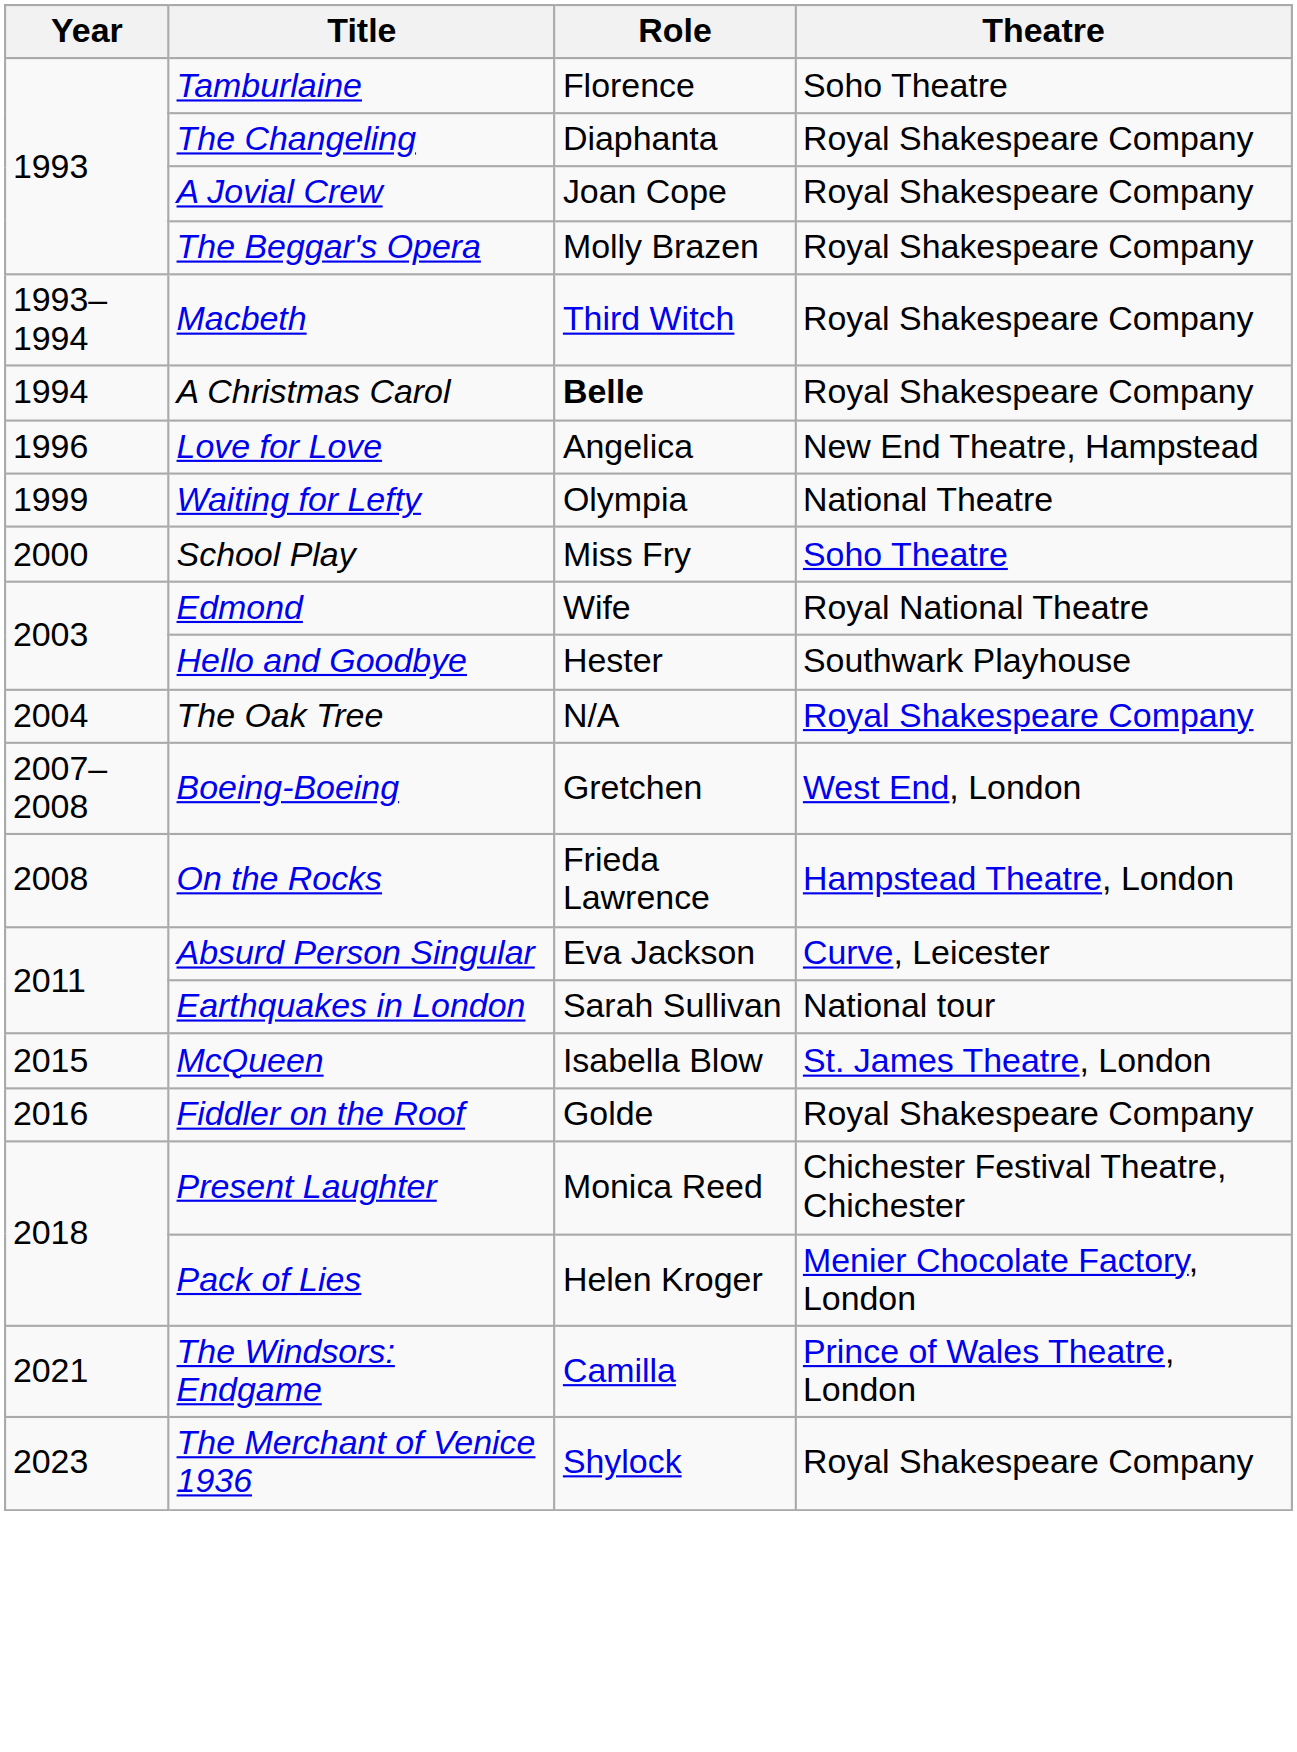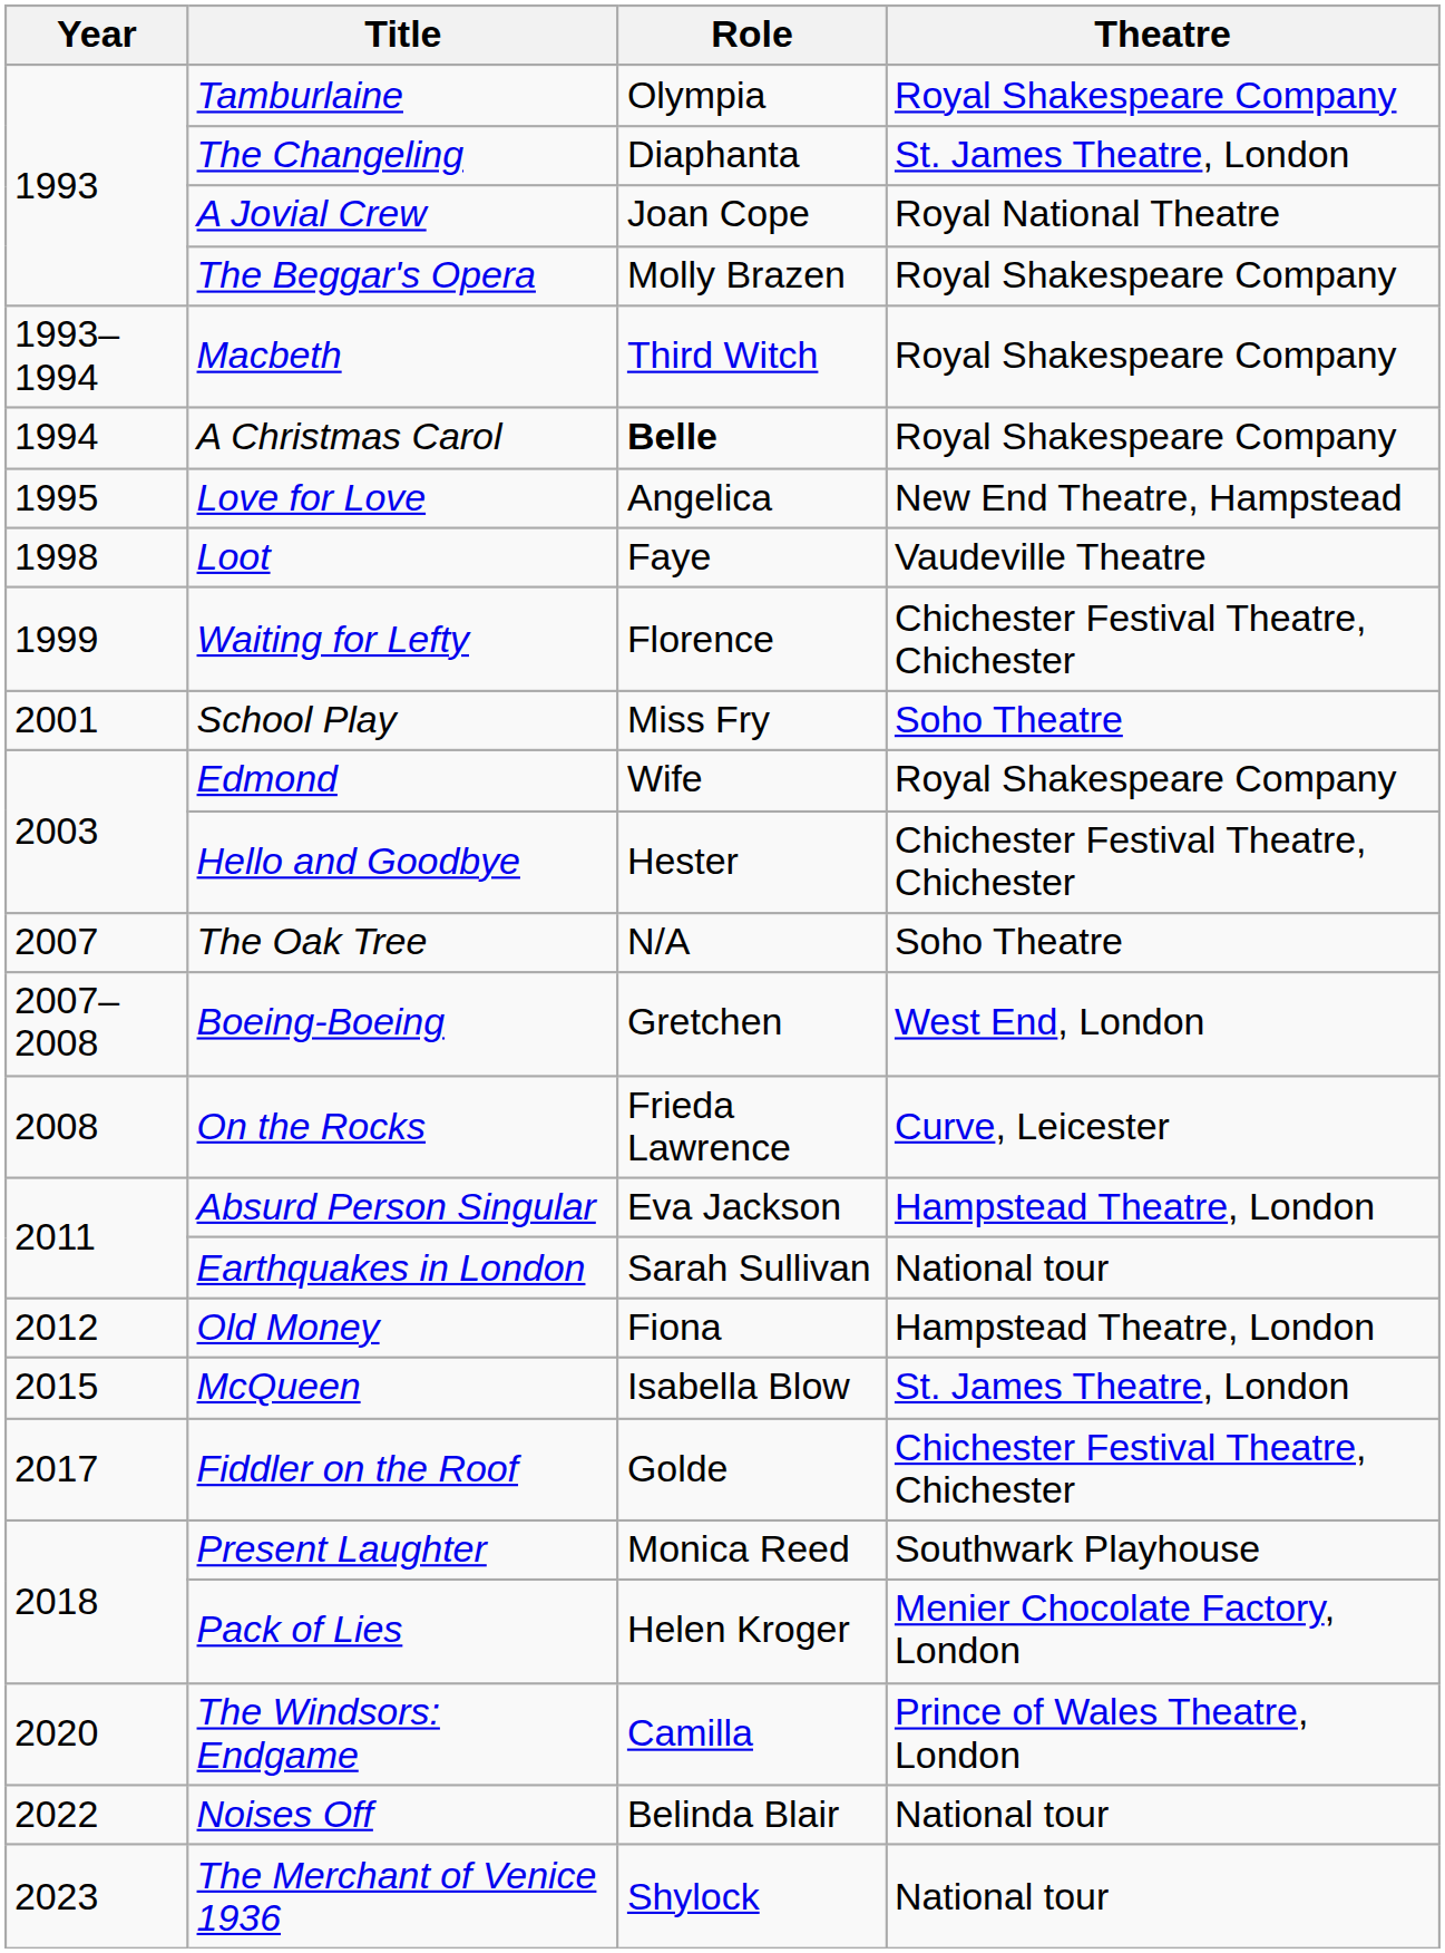Tamburlaine | Role: Florence -> Olympia
Tamburlaine | Theatre: Soho Theatre -> Royal Shakespeare Company
The Changeling | Theatre: Royal Shakespeare Company -> St. James Theatre, London
A Jovial Crew | Theatre: Royal Shakespeare Company -> Royal National Theatre
Love for Love | Year: 1996 -> 1995
+ row: 1998 | Loot | Faye | Vaudeville Theatre
Waiting for Lefty | Role: Olympia -> Florence
Waiting for Lefty | Theatre: National Theatre -> Chichester Festival Theatre, Chichester
School Play | Year: 2000 -> 2001
Edmond | Theatre: Royal National Theatre -> Royal Shakespeare Company
Hello and Goodbye | Theatre: Southwark Playhouse -> Chichester Festival Theatre, Chichester
The Oak Tree | Year: 2004 -> 2007
The Oak Tree | Theatre: Royal Shakespeare Company -> Soho Theatre
On the Rocks | Theatre: Hampstead Theatre, London -> Curve, Leicester
Absurd Person Singular | Theatre: Curve, Leicester -> Hampstead Theatre, London
+ row: 2012 | Old Money | Fiona | Hampstead Theatre, London
Fiddler on the Roof | Year: 2016 -> 2017
Fiddler on the Roof | Theatre: Royal Shakespeare Company -> Chichester Festival Theatre, Chichester
Present Laughter | Theatre: Chichester Festival Theatre, Chichester -> Southwark Playhouse
The Windsors: Endgame | Year: 2021 -> 2020
+ row: 2022 | Noises Off | Belinda Blair | National tour
The Merchant of Venice 1936 | Theatre: Royal Shakespeare Company -> National tour
